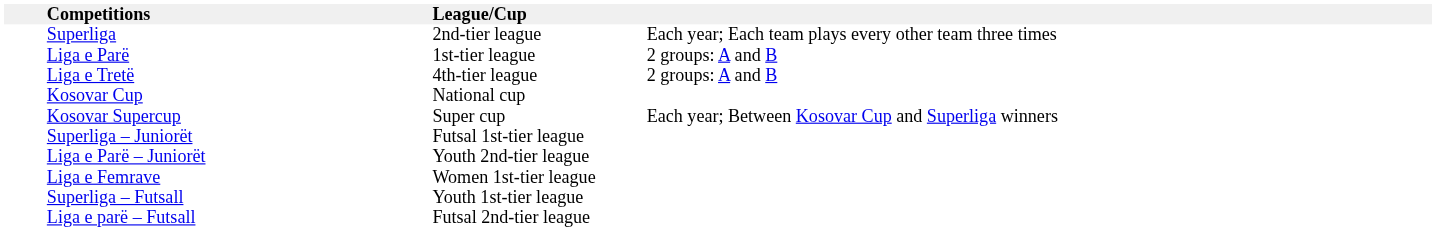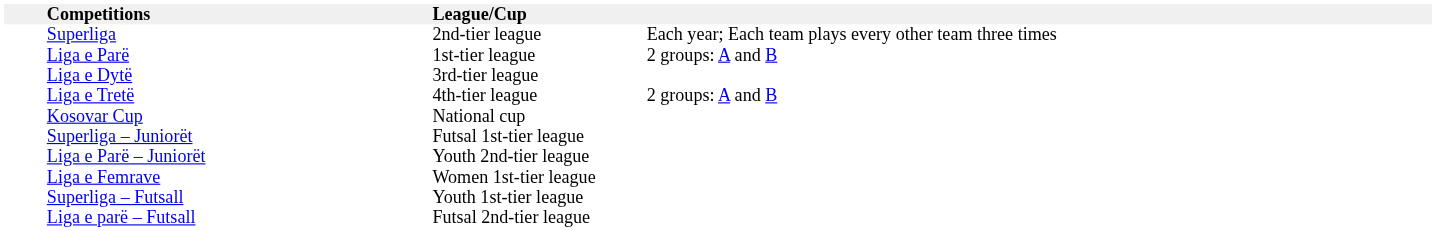+ row: Liga e Dytë | 3rd-tier league
- row: Kosovar Supercup | Super cup | Each year; Between Kosovar Cup and Superliga winners
